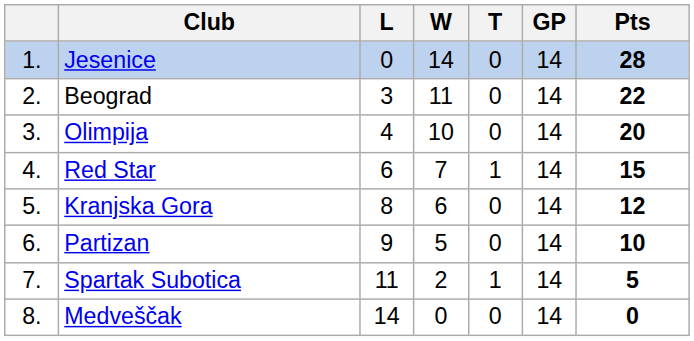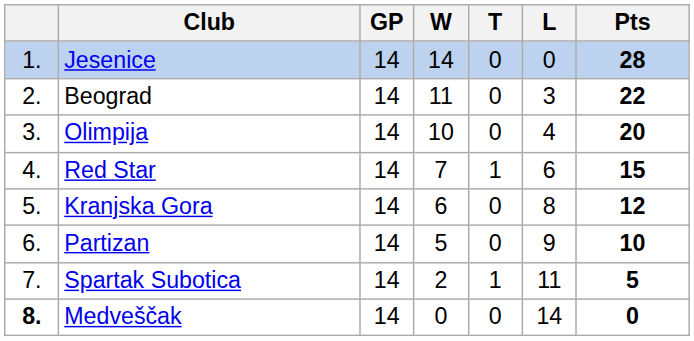columns swapped: GP <-> L
Medveščak | column 1: normal -> bold
